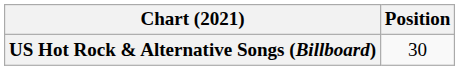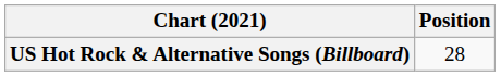US Hot Rock & Alternative Songs (Billboard) | Position: 30 -> 28
